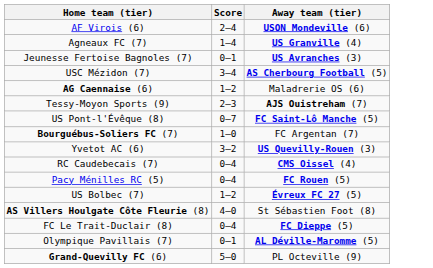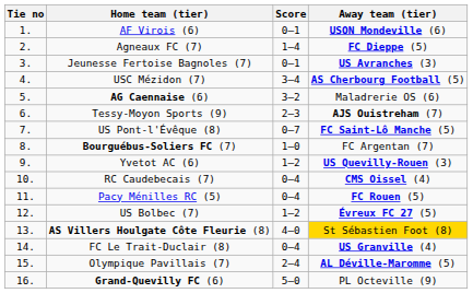+ column: Tie no | 1. | 2. | 3. | 4. | 5. | 6. | 7. | 8. | 9. | 10. | 11. | 12. | 13. | 14. | 15. | 16.
AF Virois (6) | Score: 2–4 -> 0–1
Agneaux FC (7) | Away team (tier): US Granville (4) -> FC Dieppe (5)
AG Caennaise (6) | Score: 1–2 -> 3–2
Yvetot AC (6) | Score: 3–2 -> 1–2
AS Villers Houlgate Côte Fleurie (8) | Away team (tier): no background -> gold background
FC Le Trait-Duclair (8) | Away team (tier): FC Dieppe (5) -> US Granville (4)
Olympique Pavillais (7) | Score: 0–1 -> 2–4
